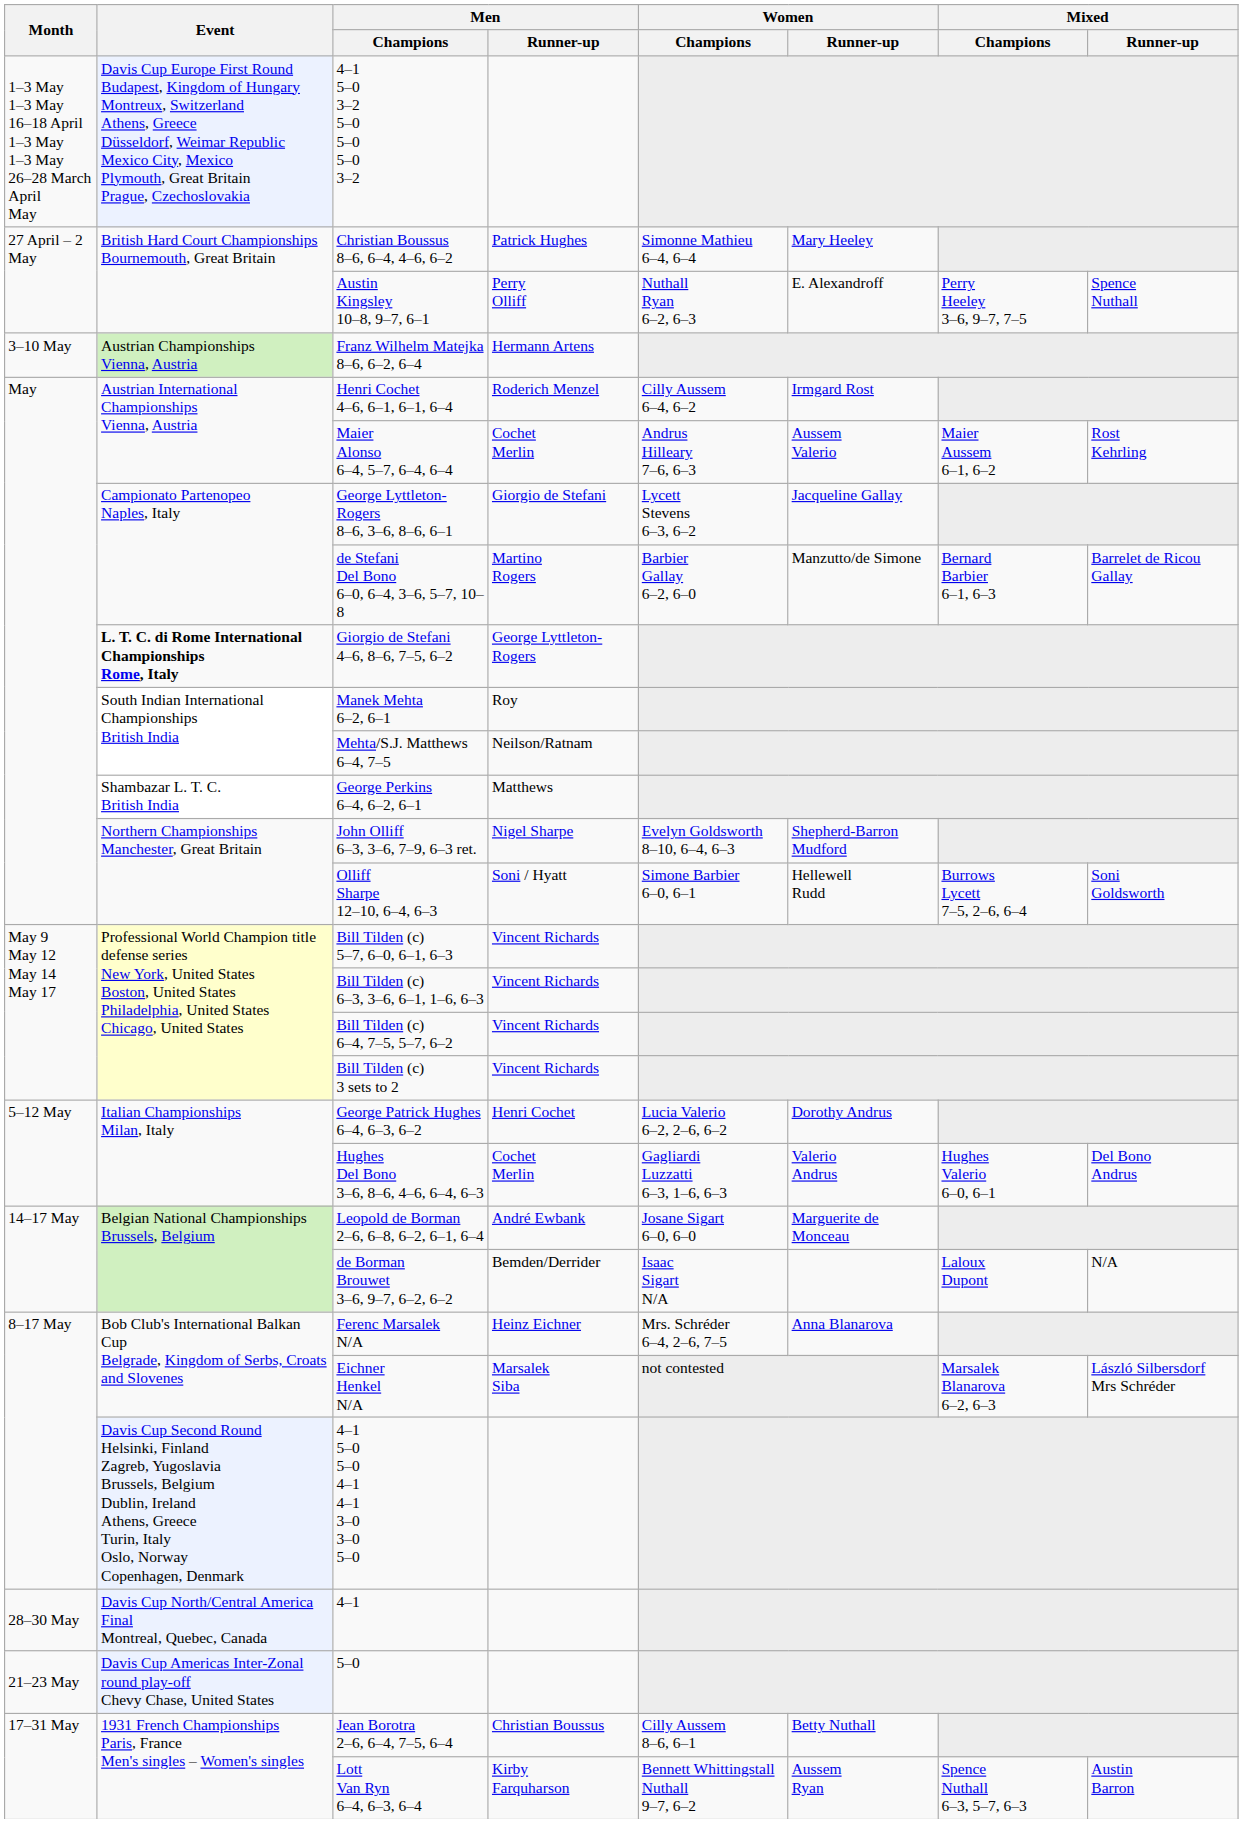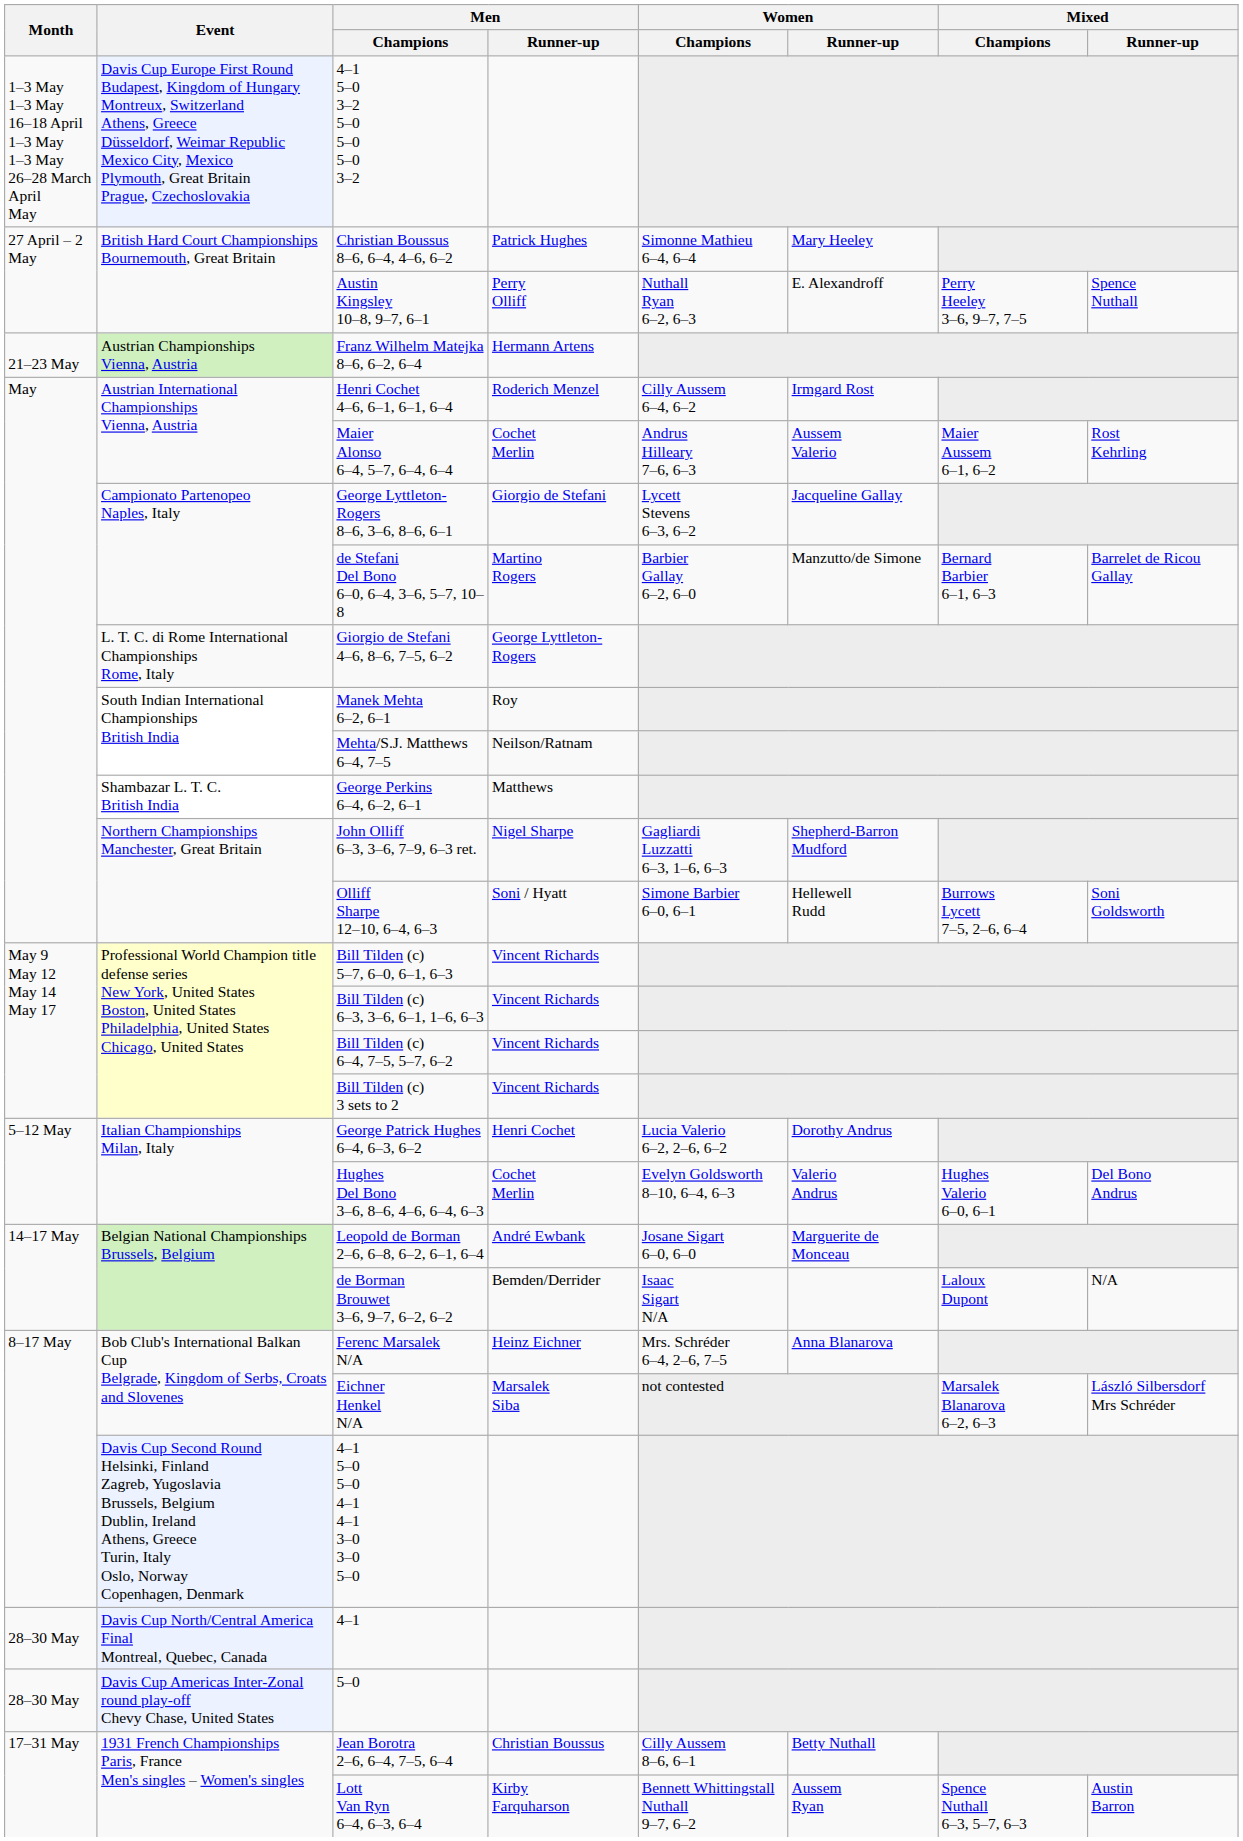Franz Wilhelm Matejka 8–6, 6–2, 6–4 | Month: 3–10 May -> 21–23 May
Giorgio de Stefani 4–6, 8–6, 7–5, 6–2 | Event: bold -> normal
John Olliff 6–3, 3–6, 7–9, 6–3 ret. | Women / Champions: Evelyn Goldsworth 8–10, 6–4, 6–3 -> Gagliardi Luzzatti 6–3, 1–6, 6–3
Hughes Del Bono 3–6, 8–6, 4–6, 6–4, 6–3 | Women / Champions: Gagliardi Luzzatti 6–3, 1–6, 6–3 -> Evelyn Goldsworth 8–10, 6–4, 6–3
5–0 | Month: 21–23 May -> 28–30 May
